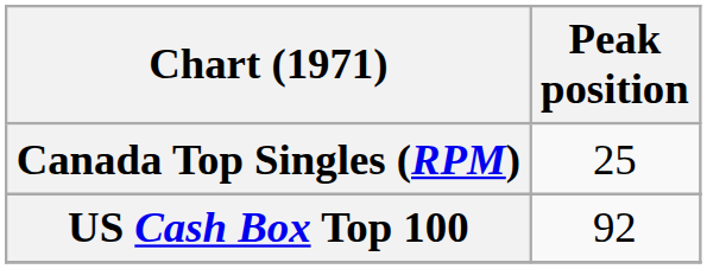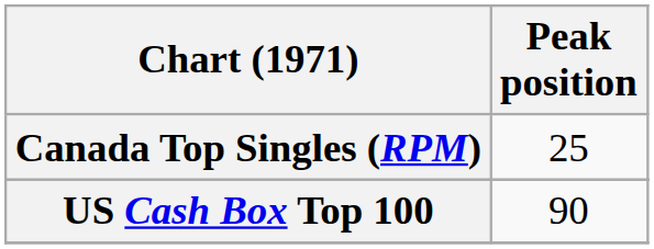US Cash Box Top 100 | Peak position: 92 -> 90
